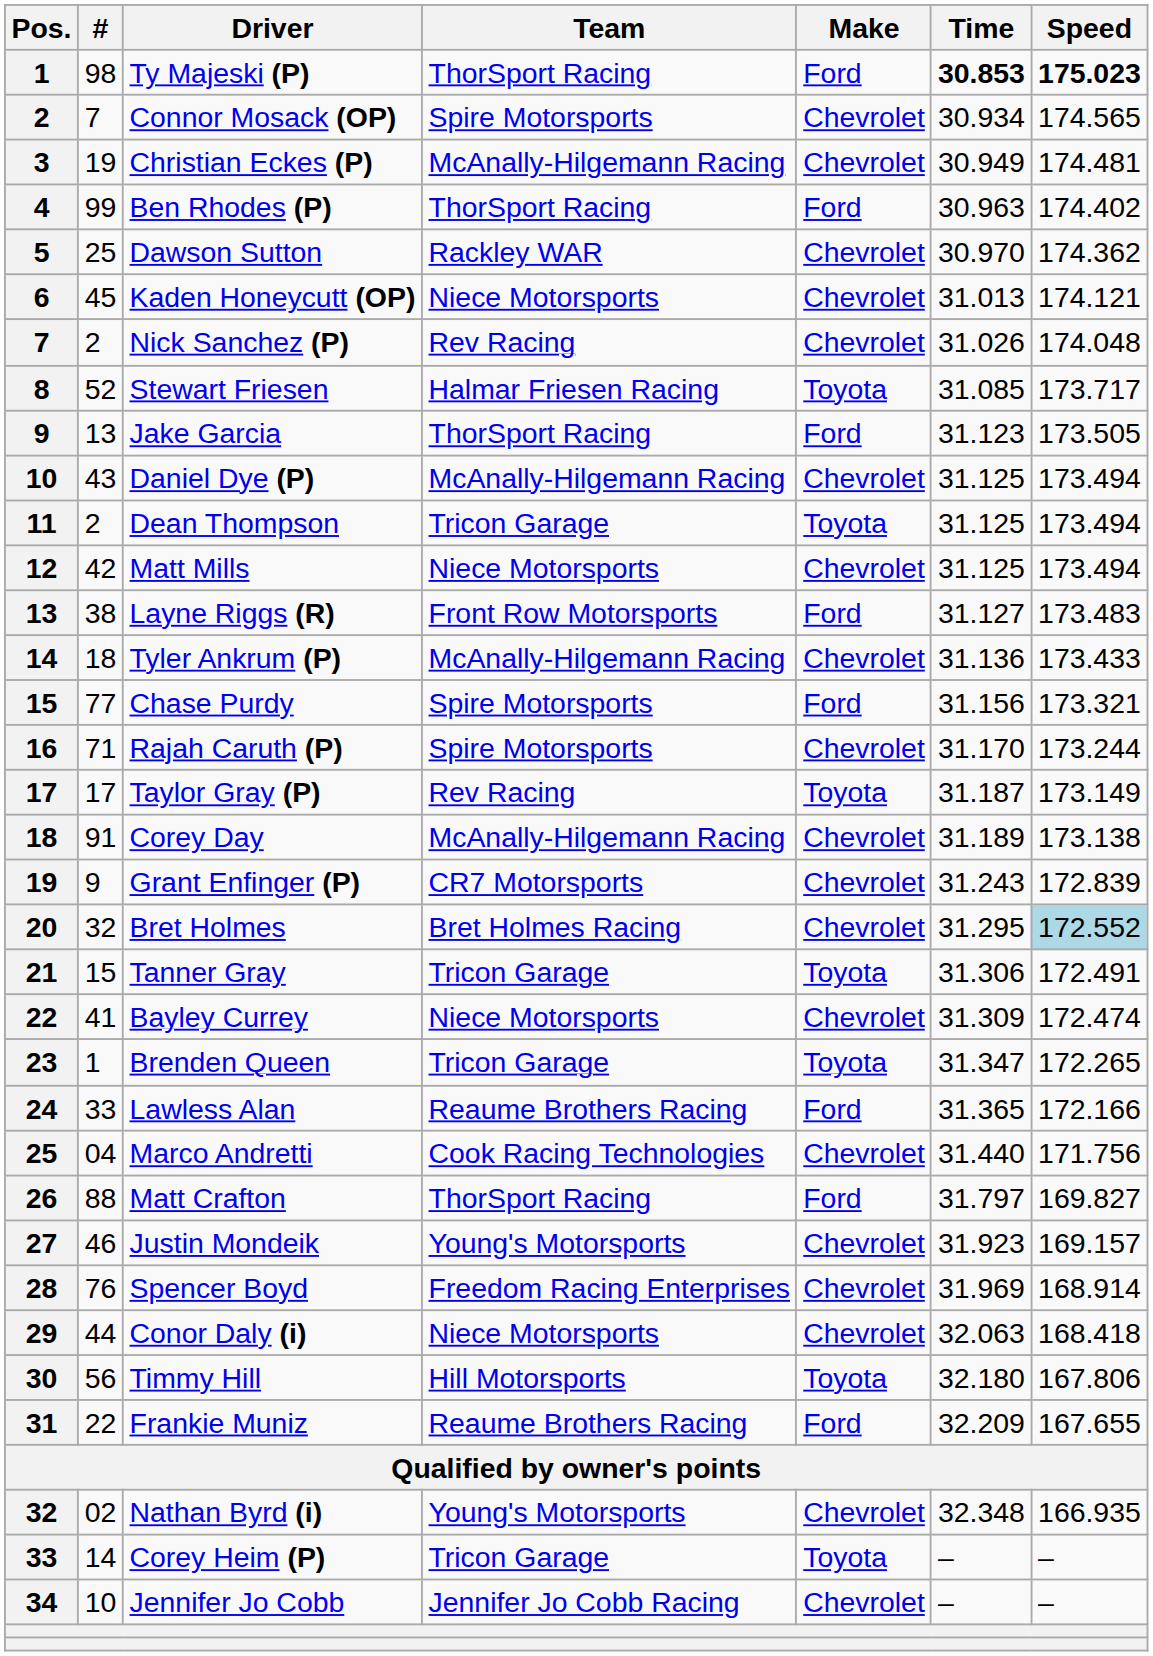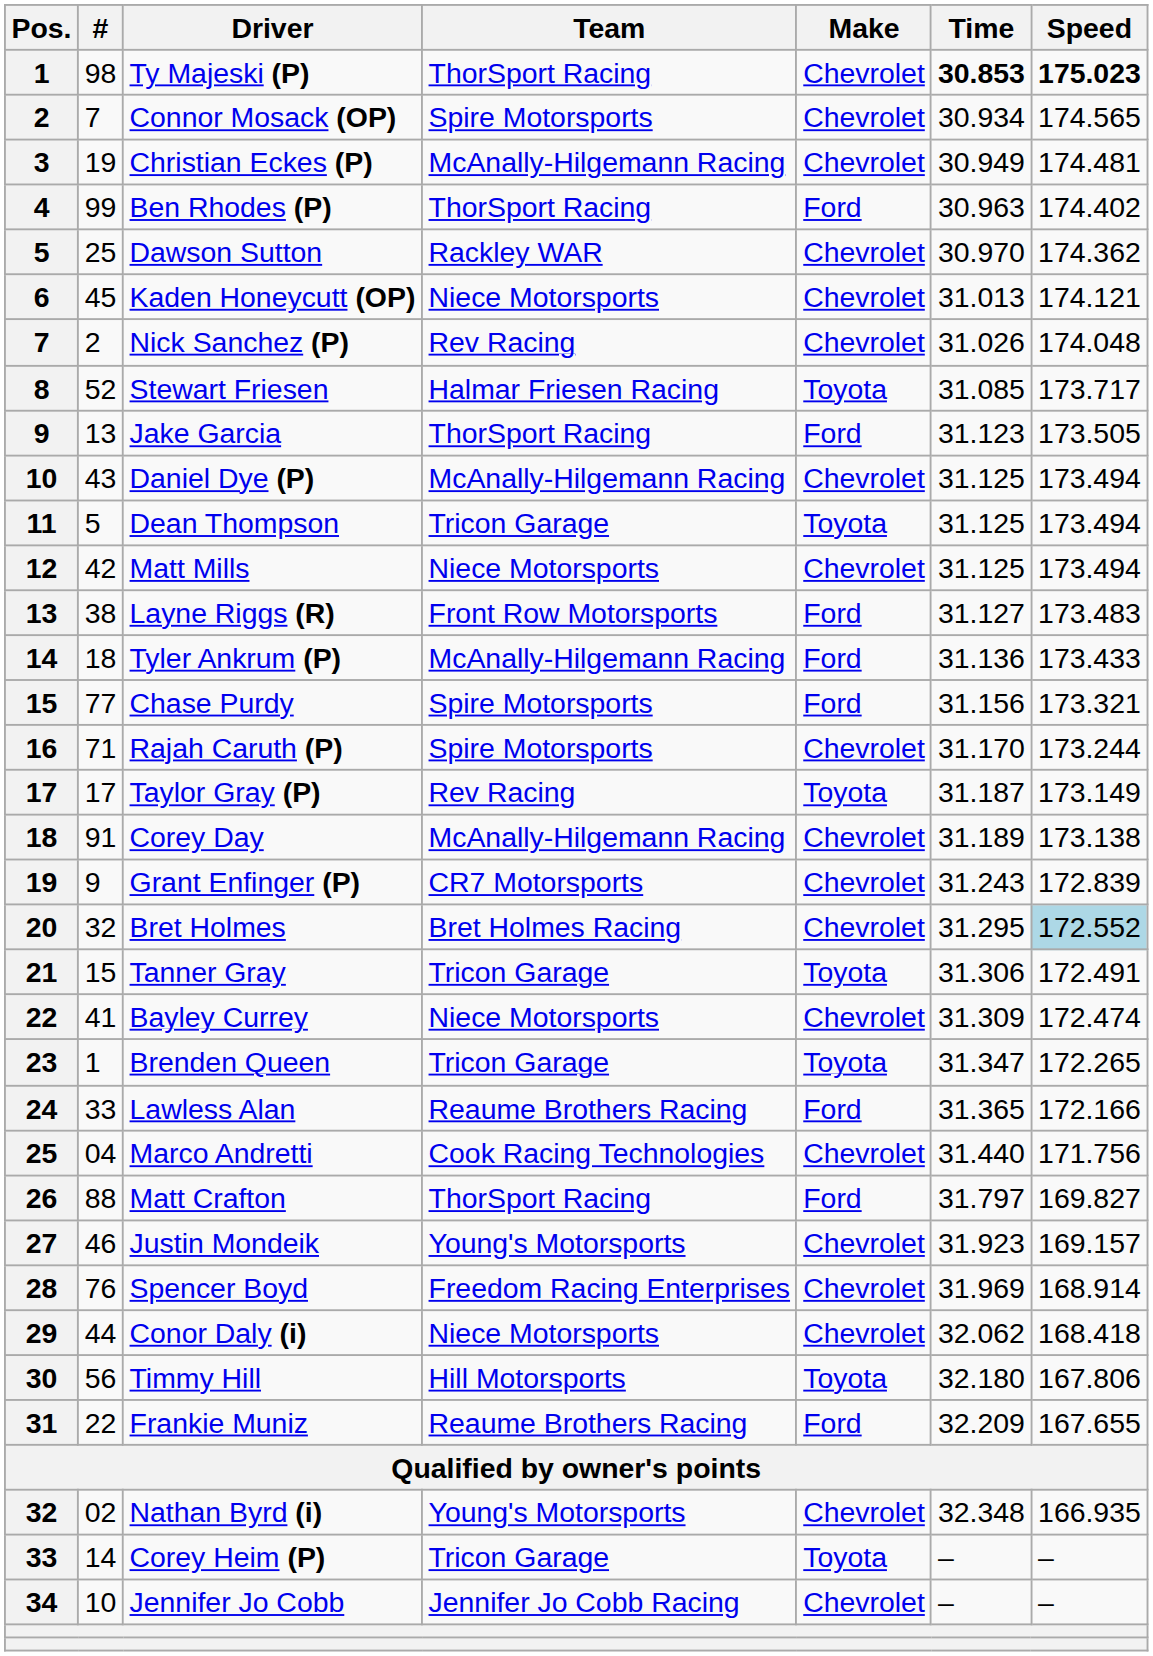Ty Majeski (P) | Make: Ford -> Chevrolet
Dean Thompson | #: 2 -> 5
Tyler Ankrum (P) | Make: Chevrolet -> Ford
Conor Daly (i) | Time: 32.063 -> 32.062
